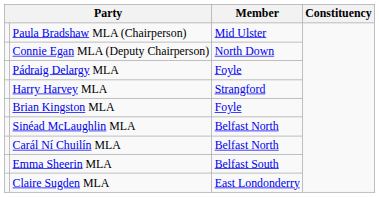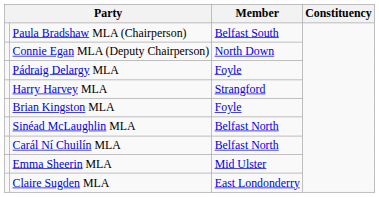Paula Bradshaw MLA (Chairperson) | Member: Mid Ulster -> Belfast South
Emma Sheerin MLA | Member: Belfast South -> Mid Ulster
